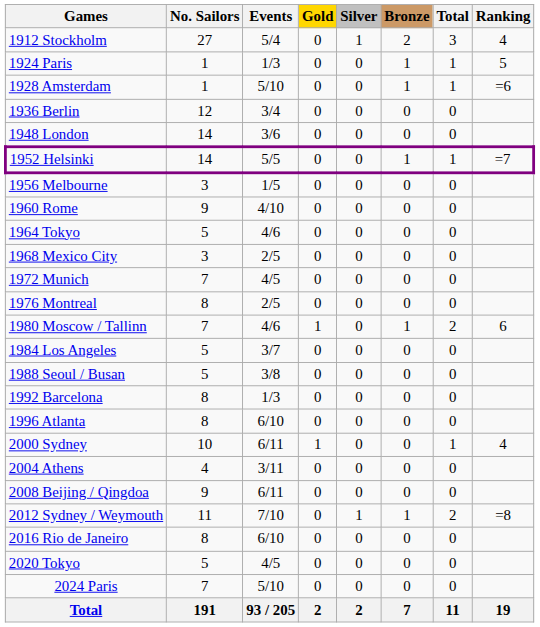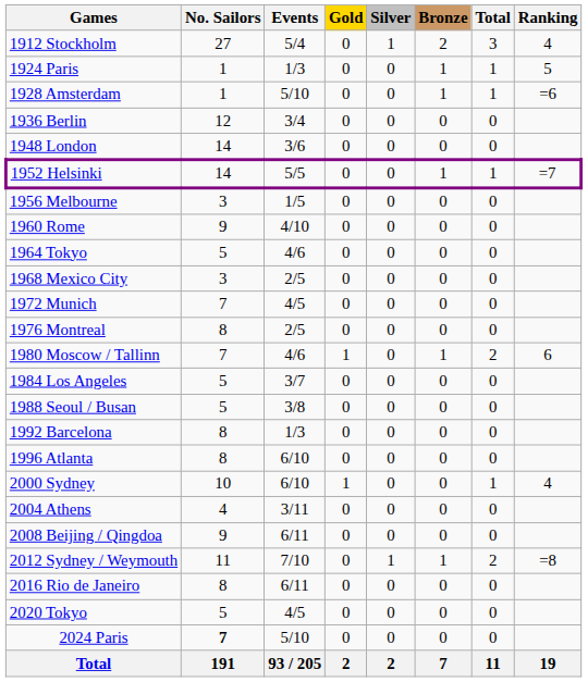2000 Sydney | Events: 6/11 -> 6/10
2016 Rio de Janeiro | Events: 6/10 -> 6/11
2024 Paris | No. Sailors: normal -> bold
